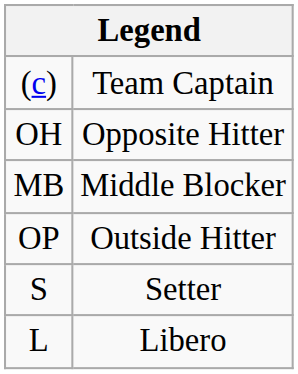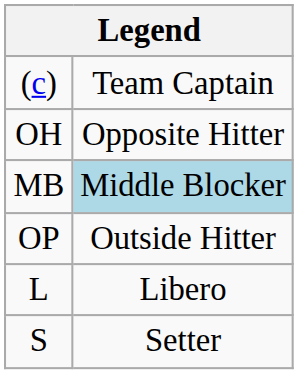MB | column 2: no background -> lightblue background
rows swapped: S <-> L
